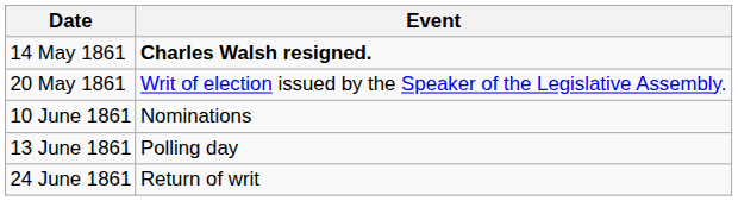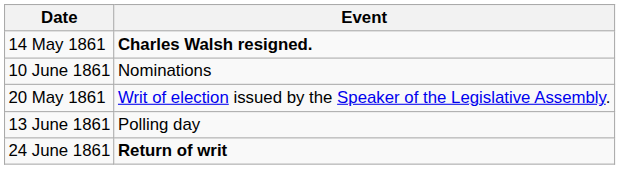rows swapped: 20 May 1861 <-> 10 June 1861
24 June 1861 | Event: normal -> bold
